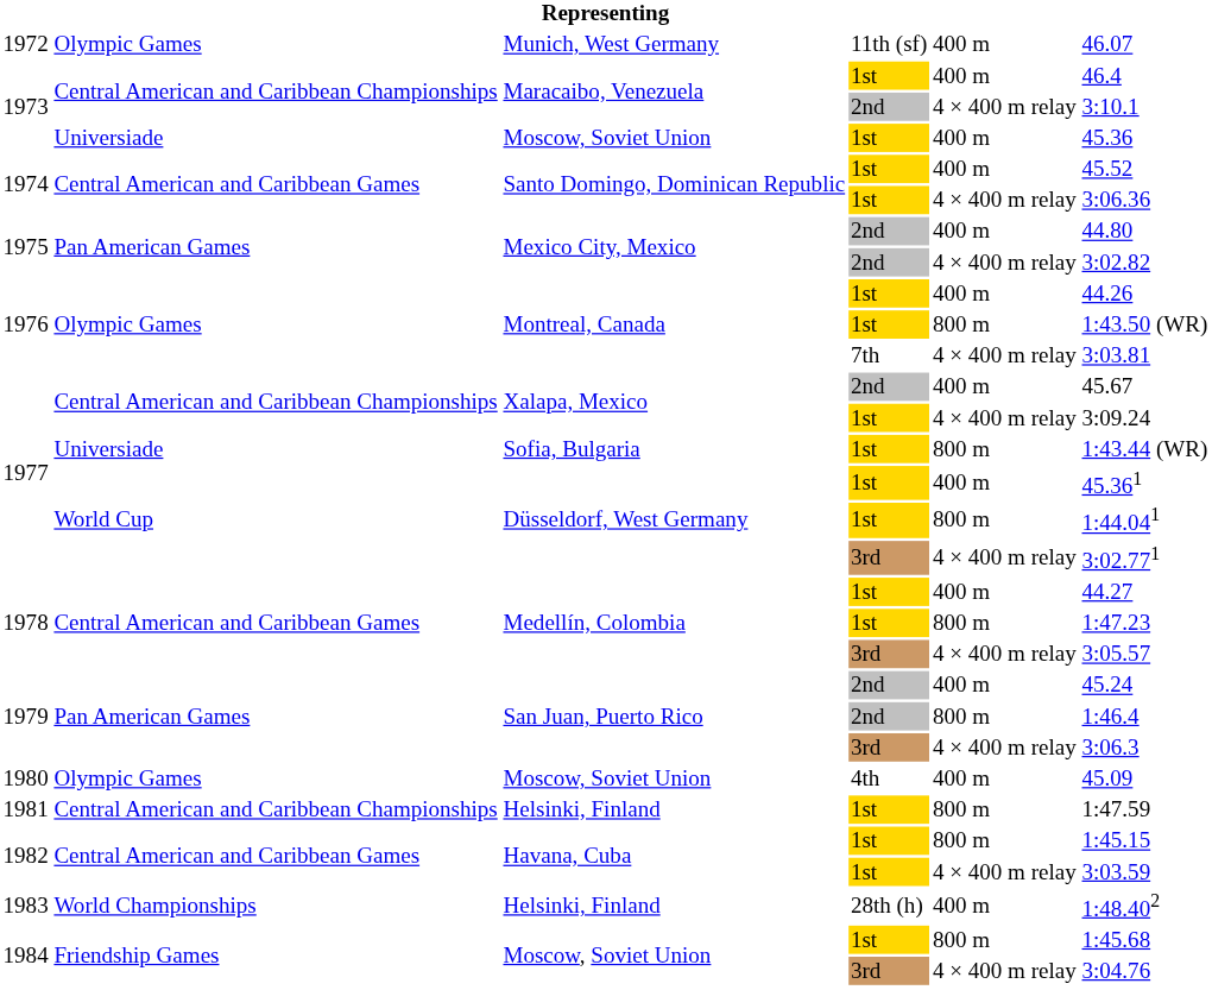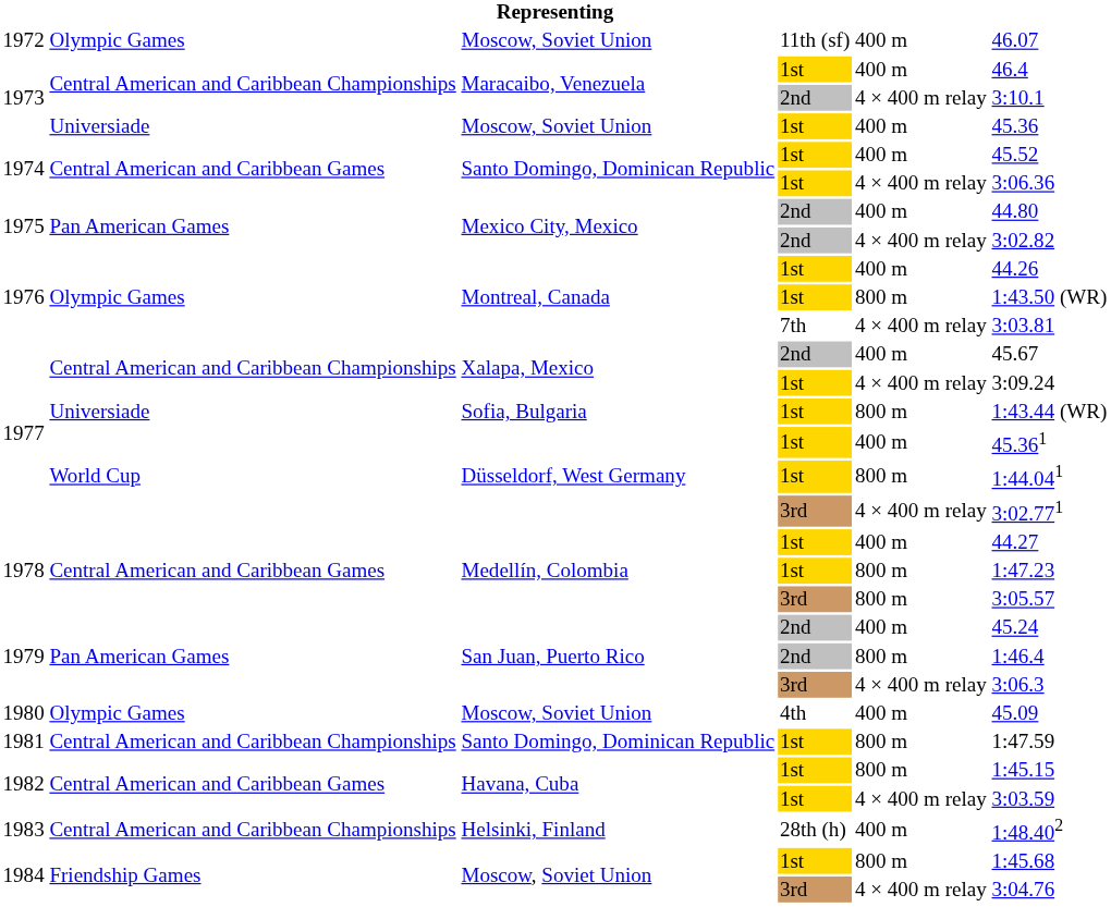1972 | column 3: Munich, West Germany -> Moscow, Soviet Union
1978 / 3rd | column 5: 4 × 400 m relay -> 800 m
1981 | column 3: Helsinki, Finland -> Santo Domingo, Dominican Republic
1983 | column 2: World Championships -> Central American and Caribbean Championships
